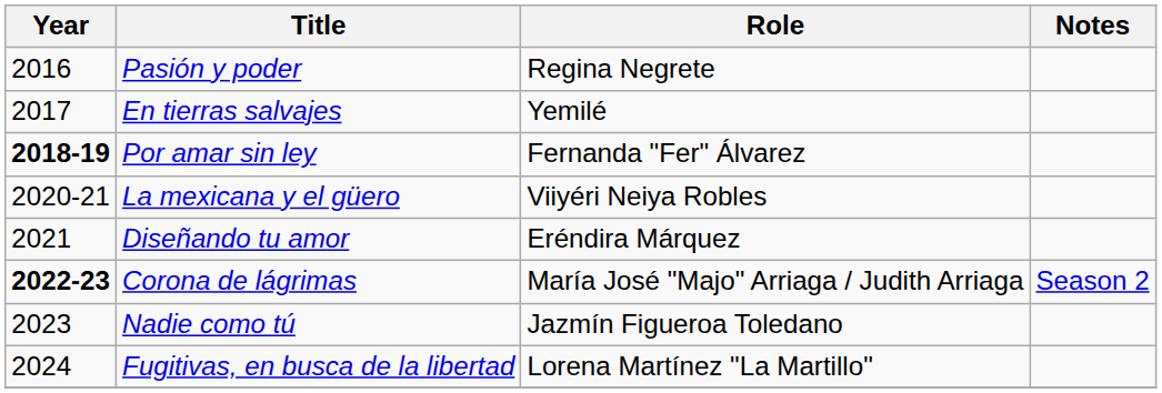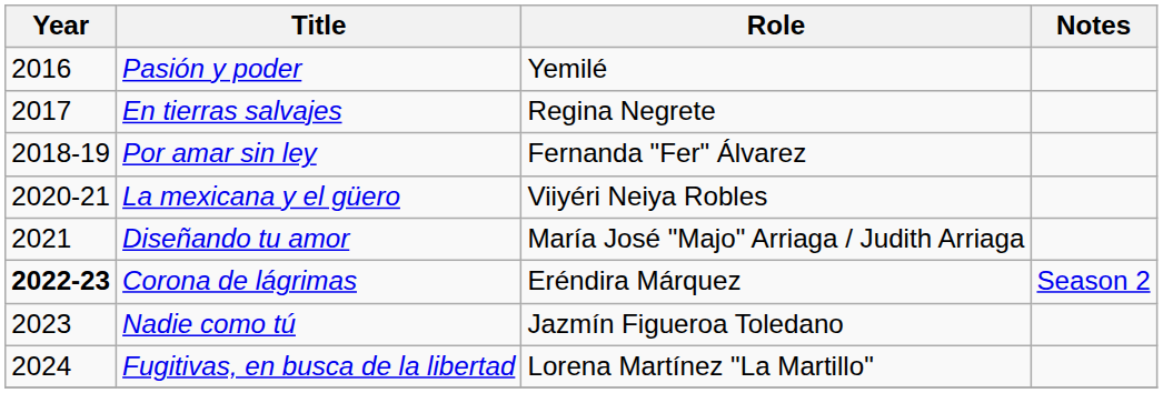Pasión y poder | Role: Regina Negrete -> Yemilé
En tierras salvajes | Role: Yemilé -> Regina Negrete
Por amar sin ley | Year: bold -> normal
Diseñando tu amor | Role: Eréndira Márquez -> María José "Majo" Arriaga / Judith Arriaga
Corona de lágrimas | Role: María José "Majo" Arriaga / Judith Arriaga -> Eréndira Márquez
